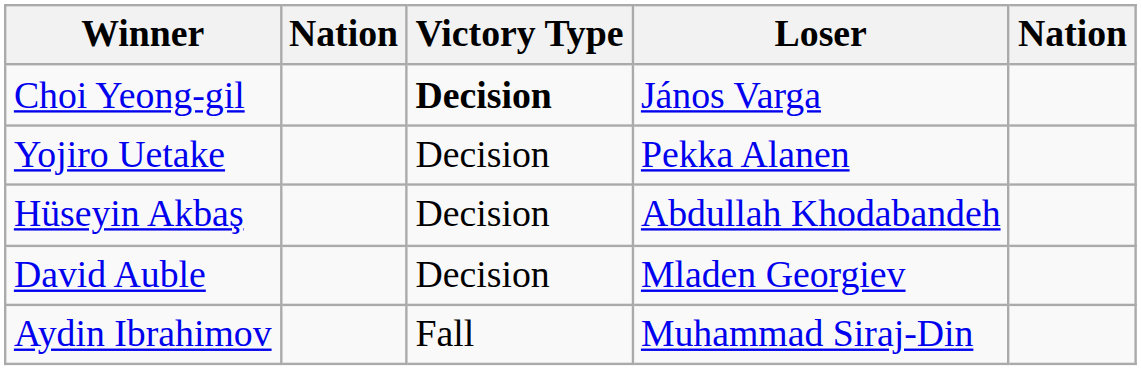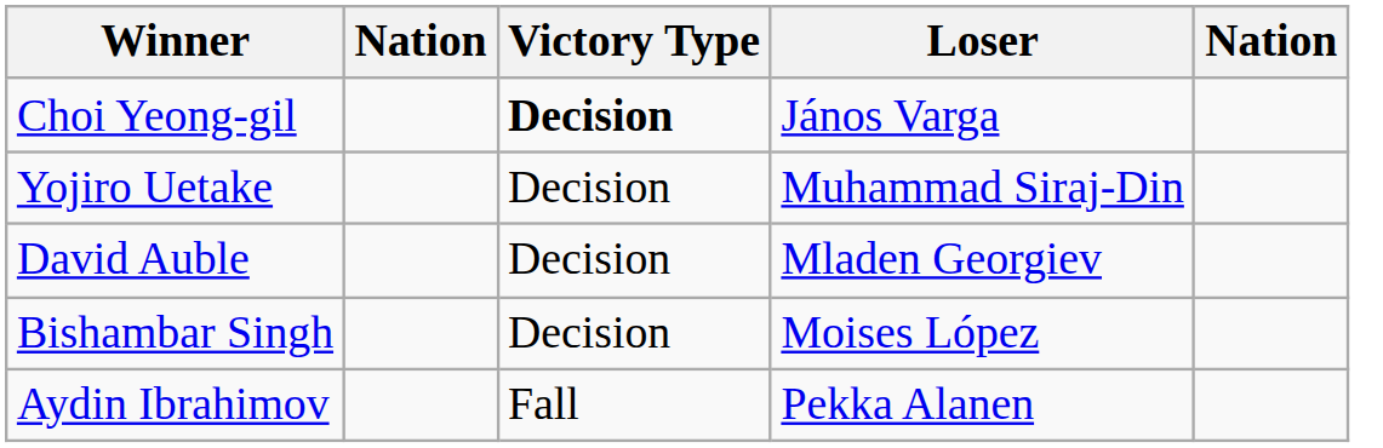Yojiro Uetake | Loser: Pekka Alanen -> Muhammad Siraj-Din
- row: Hüseyin Akbaş | Decision | Abdullah Khodabandeh
+ row: Bishambar Singh | Decision | Moises López
Aydin Ibrahimov | Loser: Muhammad Siraj-Din -> Pekka Alanen
